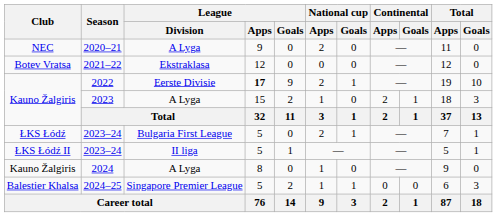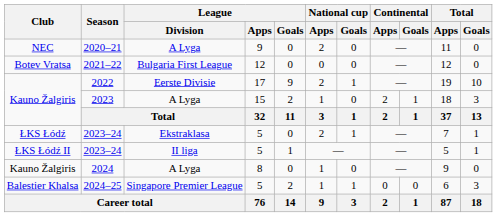2021–22 | League / Division: Ekstraklasa -> Bulgaria First League
2022 | League / Apps: bold -> normal
ŁKS Łódź / 2023–24 | League / Division: Bulgaria First League -> Ekstraklasa
